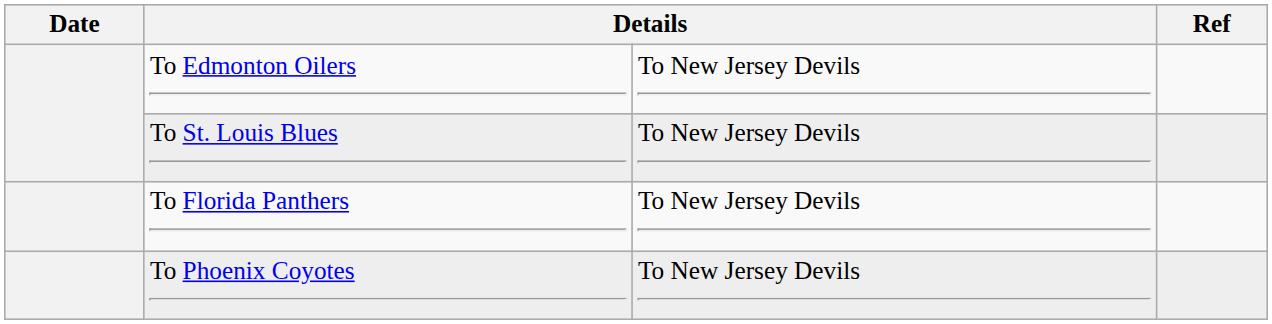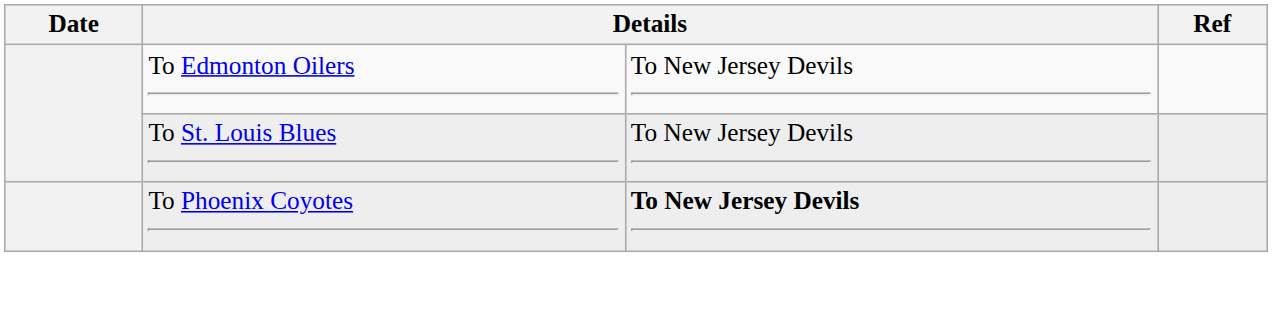- row: To Florida Panthers | To New Jersey Devils
To Phoenix Coyotes | column 3: normal -> bold
